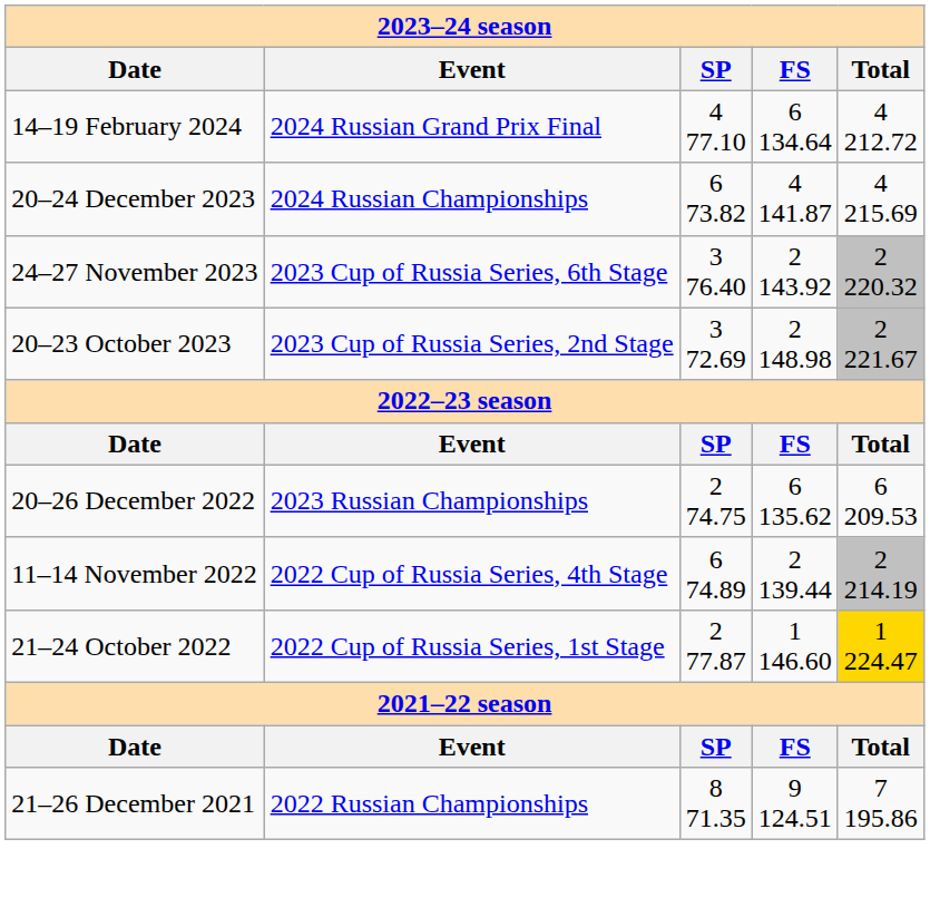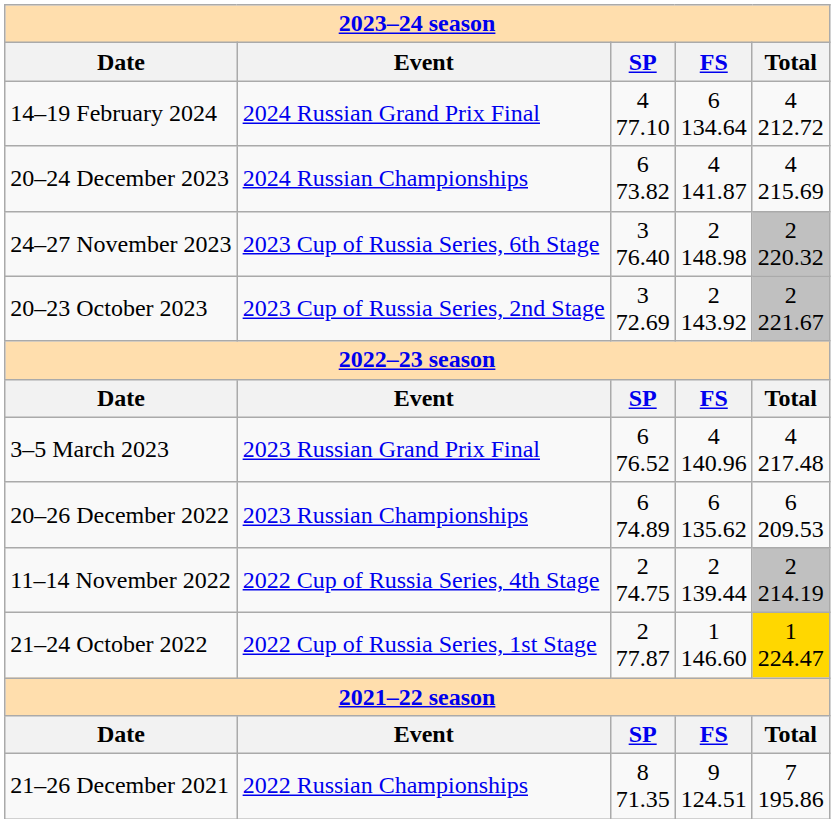24–27 November 2023 | column 4: 2 143.92 -> 2 148.98
20–23 October 2023 | column 4: 2 148.98 -> 2 143.92
+ row: 3–5 March 2023 | 2023 Russian Grand Prix Final | 6 76.52 | 4 140.96 | 4 217.48
20–26 December 2022 | column 3: 2 74.75 -> 6 74.89
11–14 November 2022 | column 3: 6 74.89 -> 2 74.75
